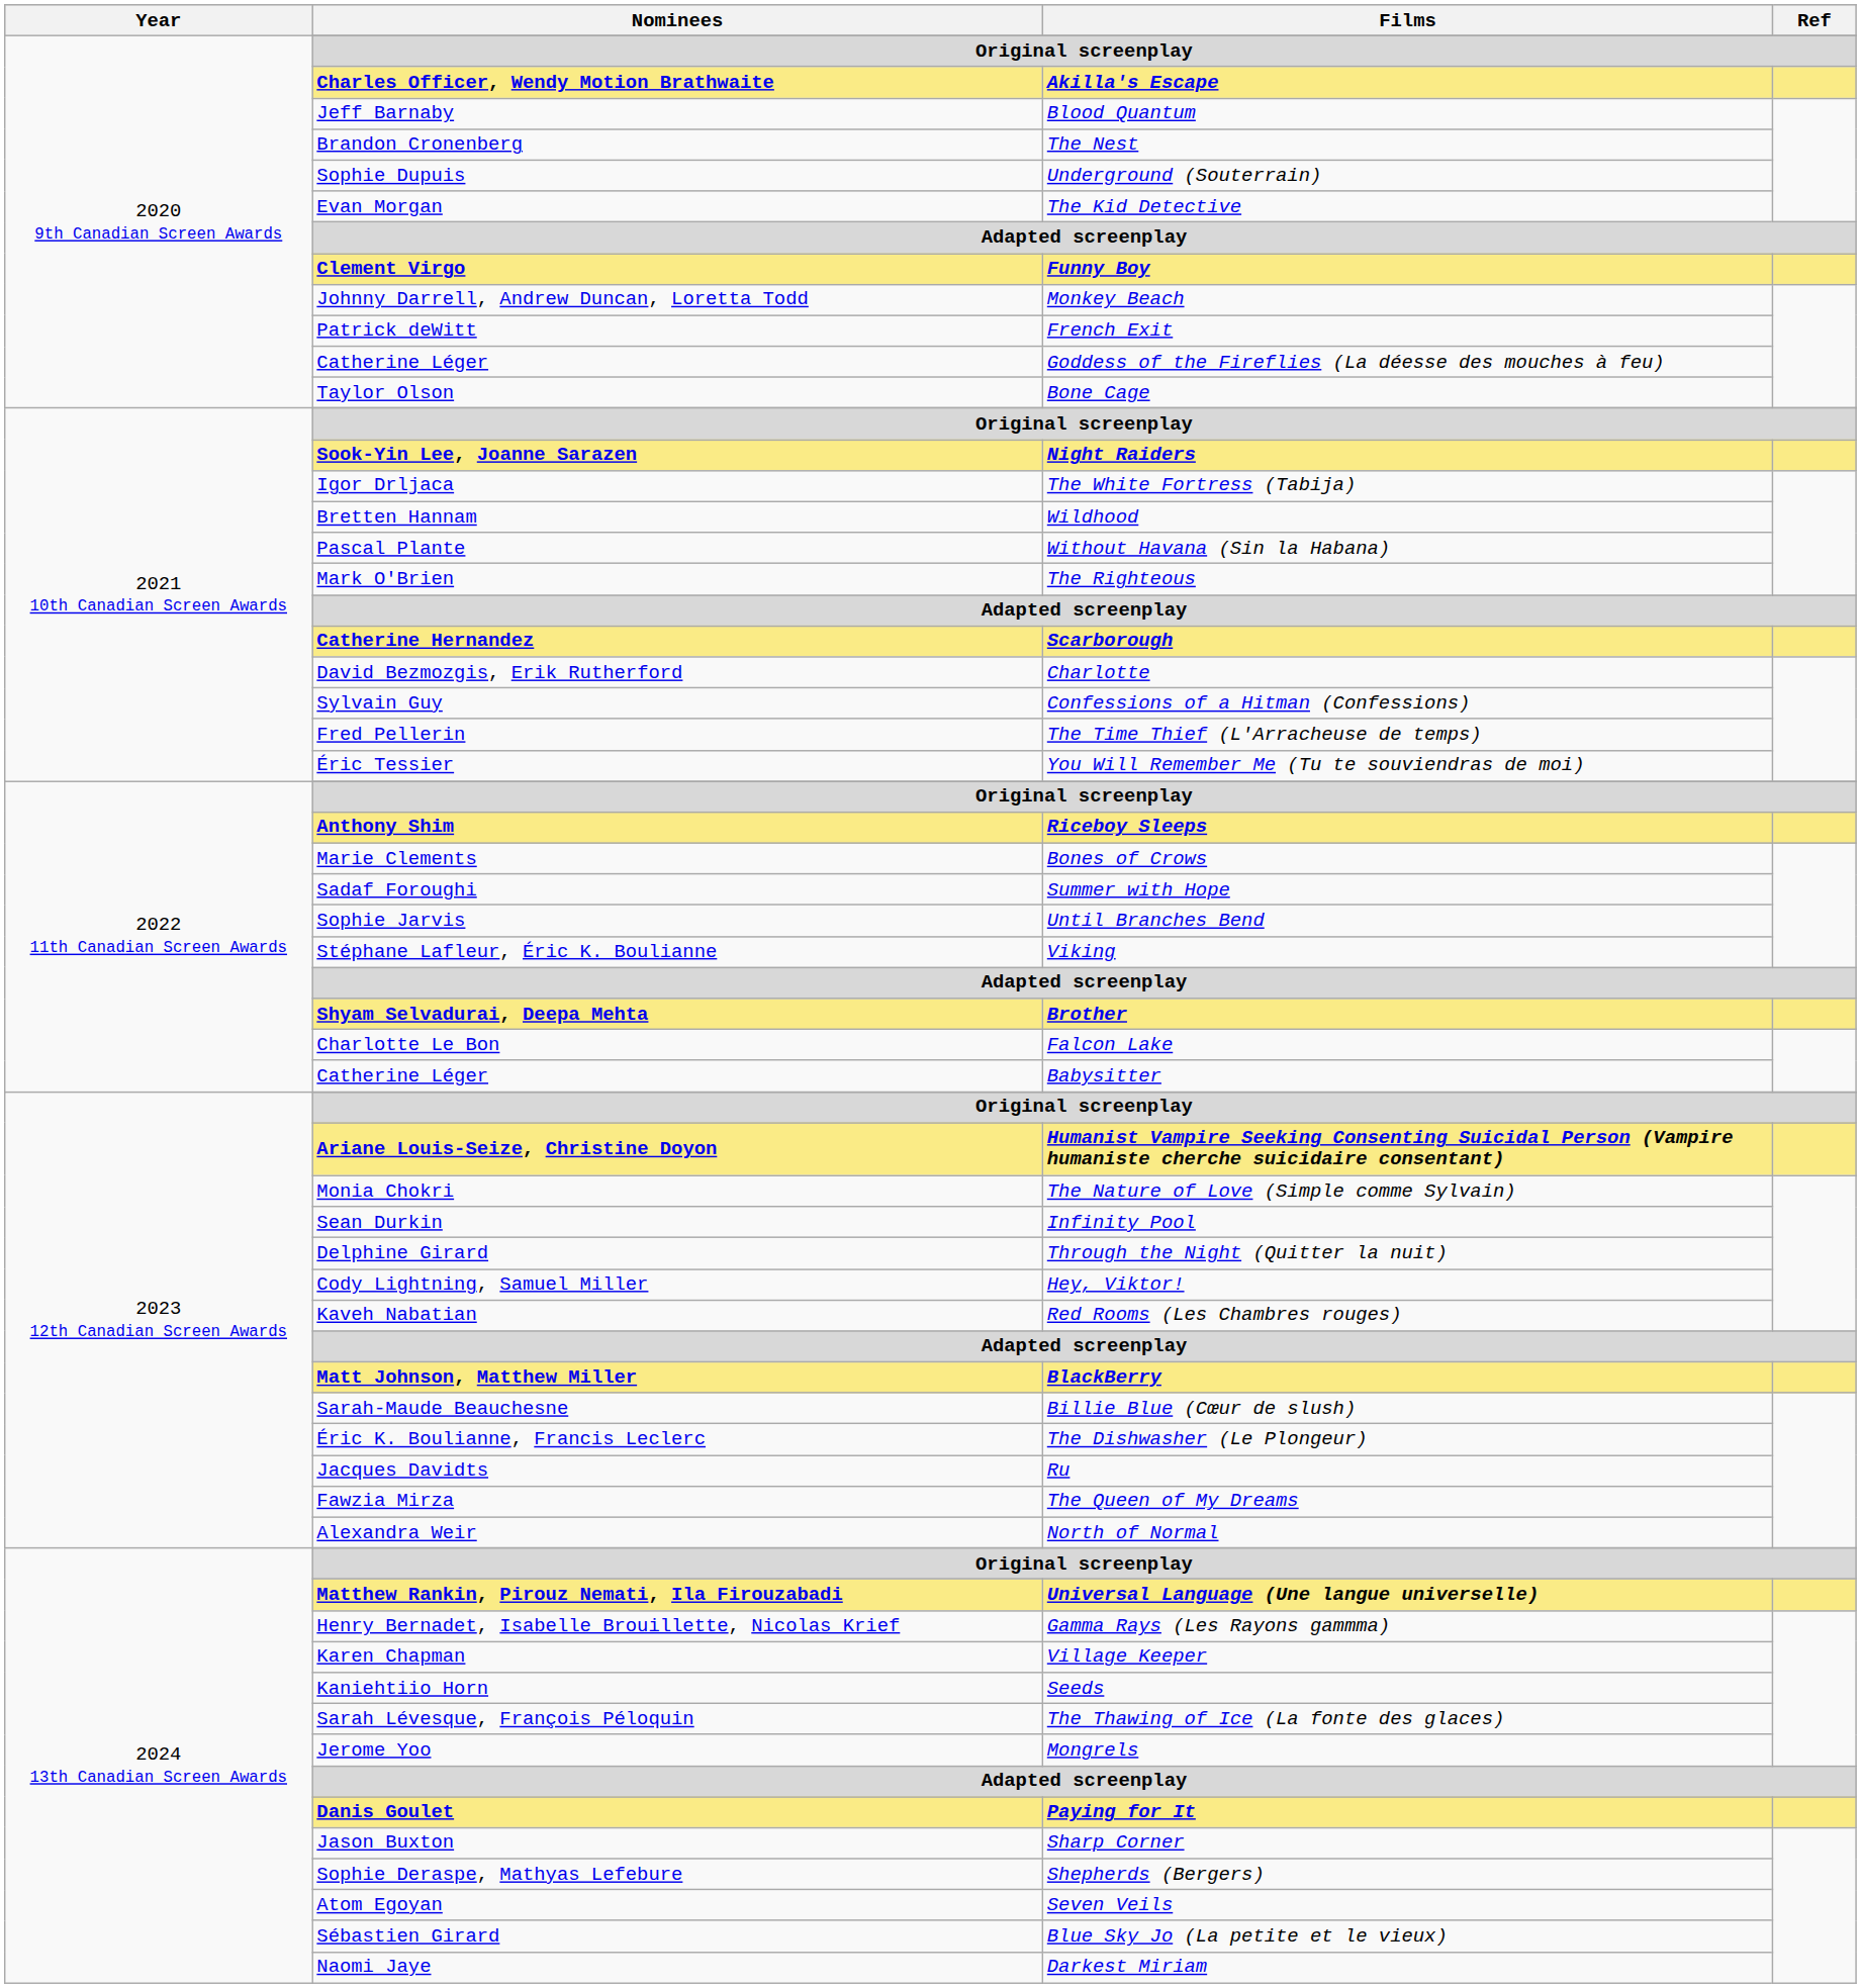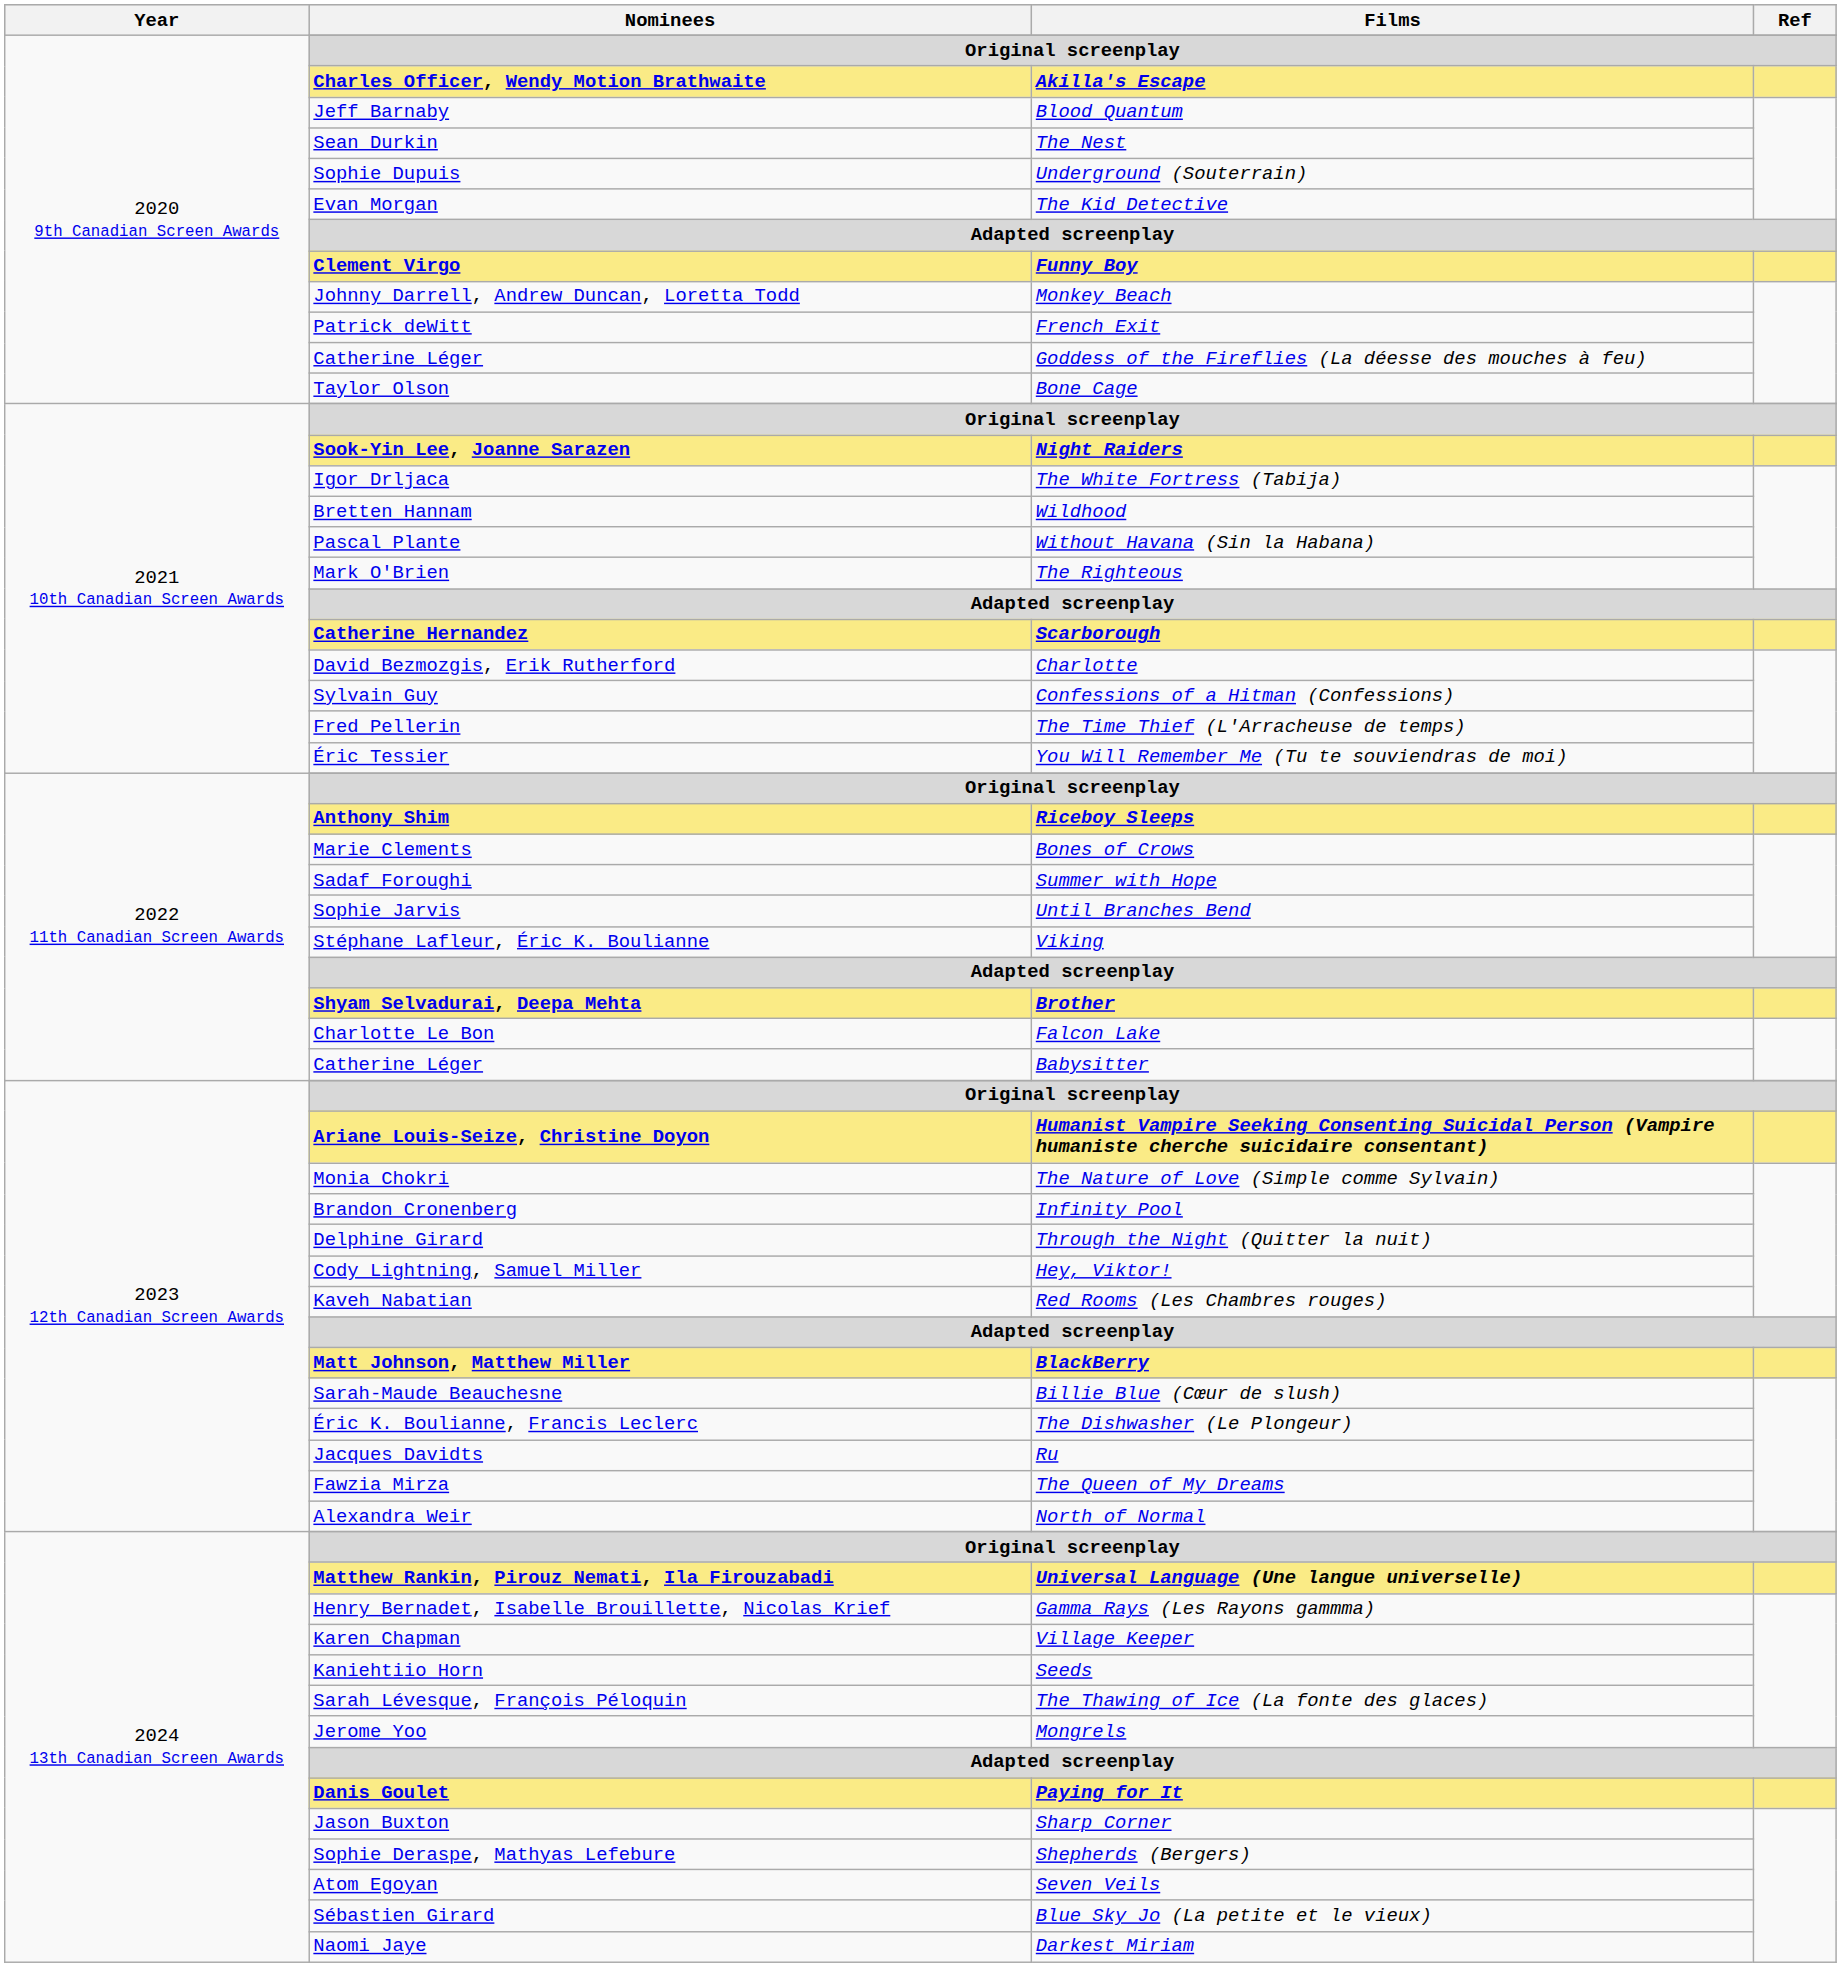The Nest | Nominees: Brandon Cronenberg -> Sean Durkin
Infinity Pool | Nominees: Sean Durkin -> Brandon Cronenberg
